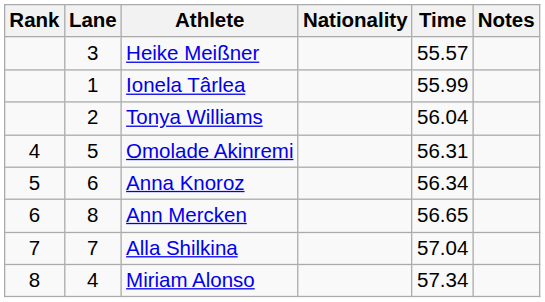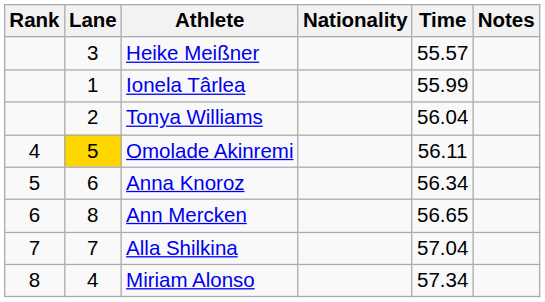Omolade Akinremi | Lane: no background -> gold background
Omolade Akinremi | Time: 56.31 -> 56.11
